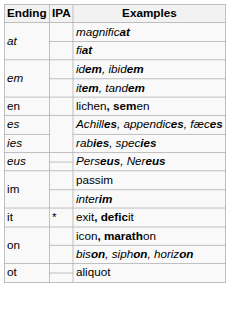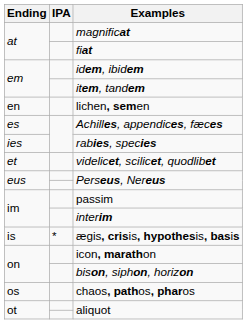+ row: et | videlicet, scilicet, quodlibet
+ row: is | * | ægis, crisis, hypothesis, basis
- row: it | * | exit, deficit
+ row: os | chaos, pathos, pharos
